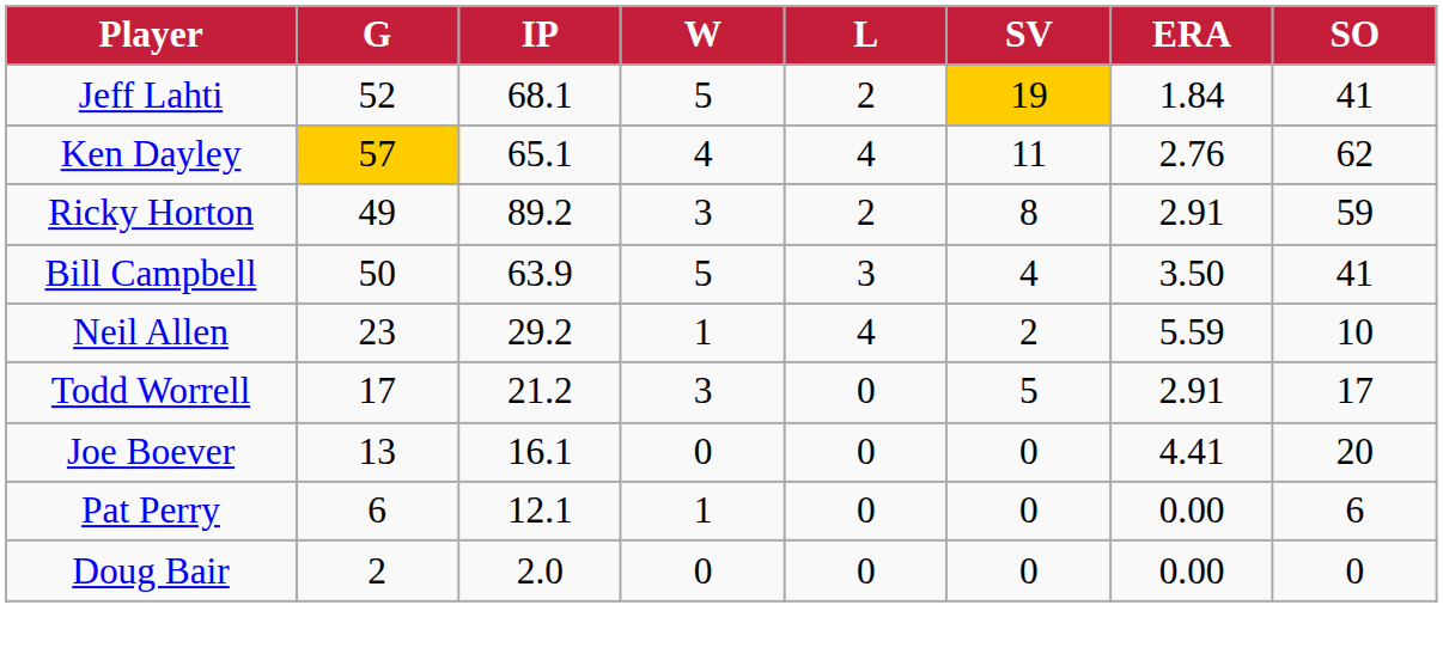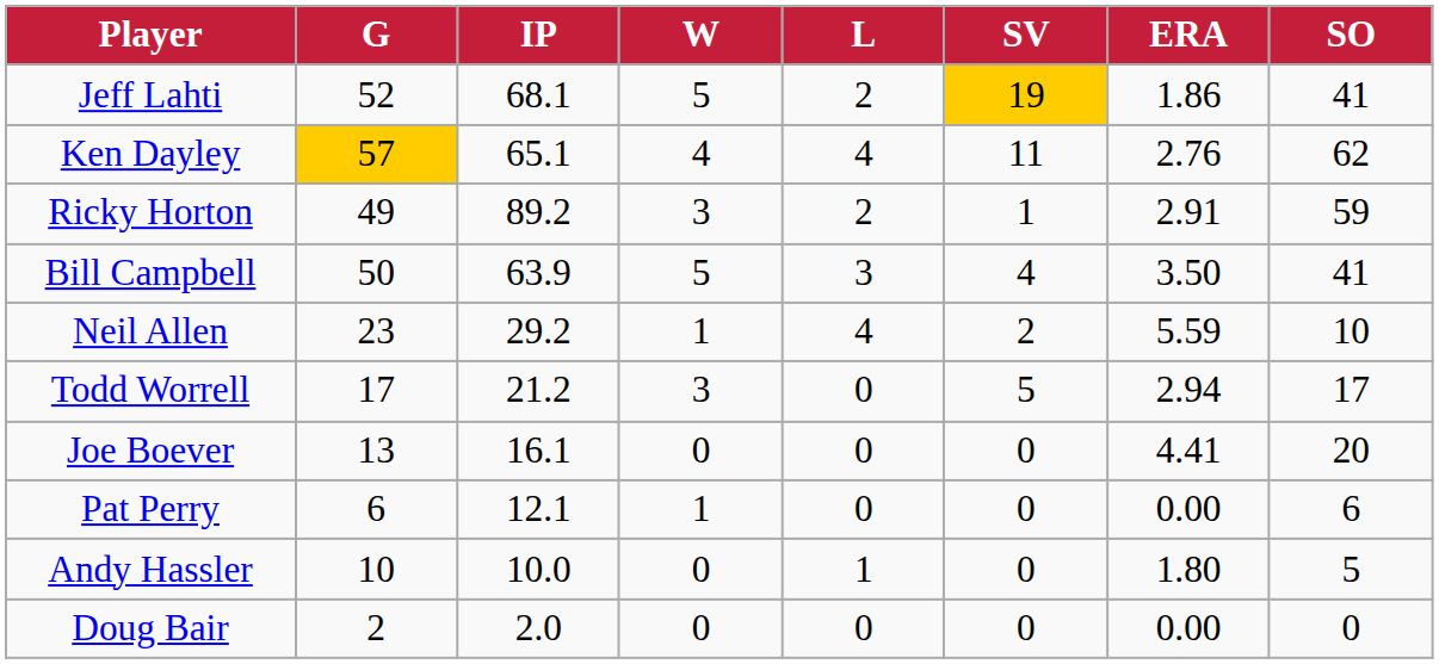Jeff Lahti | ERA: 1.84 -> 1.86
Ricky Horton | SV: 8 -> 1
Todd Worrell | ERA: 2.91 -> 2.94
+ row: Andy Hassler | 10 | 10.0 | 0 | 1 | 0 | 1.80 | 5
